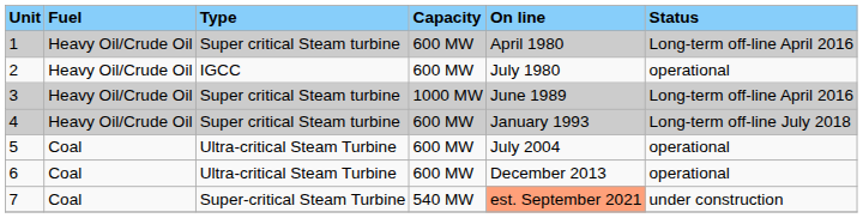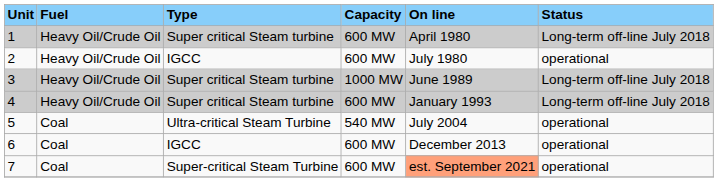1 | Status: Long-term off-line April 2016 -> Long-term off-line July 2018
3 | Status: Long-term off-line April 2016 -> Long-term off-line July 2018
5 | Capacity: 600 MW -> 540 MW
6 | Type: Ultra-critical Steam Turbine -> IGCC
7 | Capacity: 540 MW -> 600 MW
7 | Status: under construction -> operational
